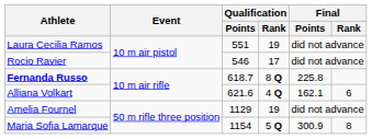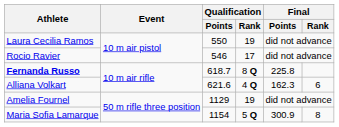Laura Cecilia Ramos | Qualification / Points: 551 -> 550
Alliana Volkart | Final / Points: 162.1 -> 162.3
